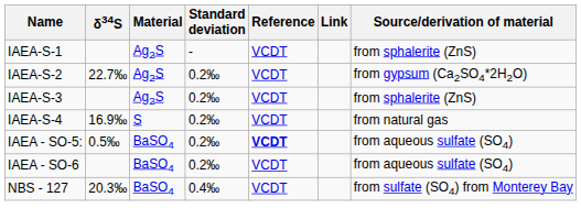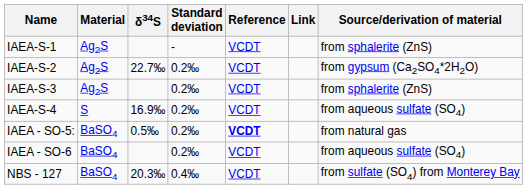columns swapped: Material <-> δ34S
IAEA-S-4 | Source/derivation of material: from natural gas -> from aqueous sulfate (SO4)
IAEA - SO-5: | Source/derivation of material: from aqueous sulfate (SO4) -> from natural gas
